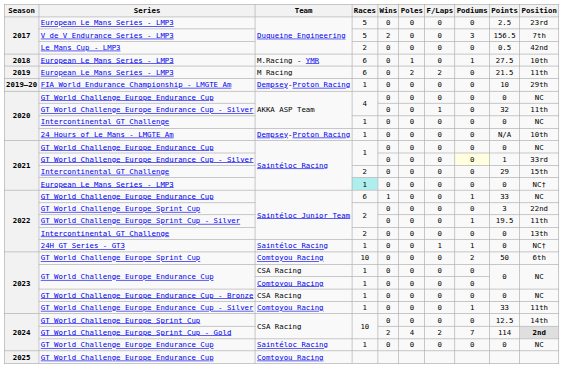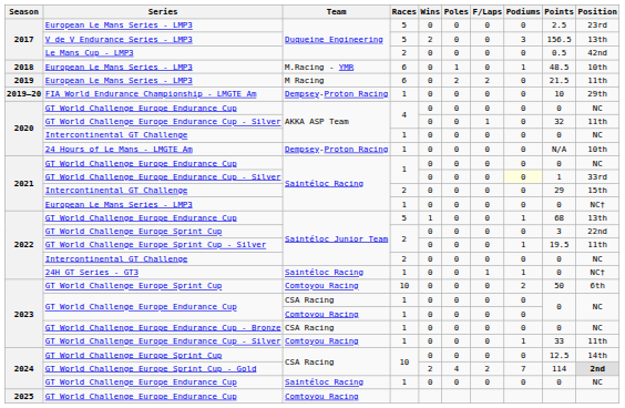V de V Endurance Series - LMP3 | Position: 7th -> 13th
2018 / European Le Mans Series - LMP3 | Points: 27.5 -> 48.5
2021 / European Le Mans Series - LMP3 | Races: paleturquoise background -> no background
2022 / GT World Challenge Europe Endurance Cup | Races: 6 -> 5
2022 / GT World Challenge Europe Endurance Cup | Points: 33 -> 68
2022 / GT World Challenge Europe Endurance Cup | Position: NC -> 13th
2022 / Intercontinental GT Challenge | Position: 13th -> NC
